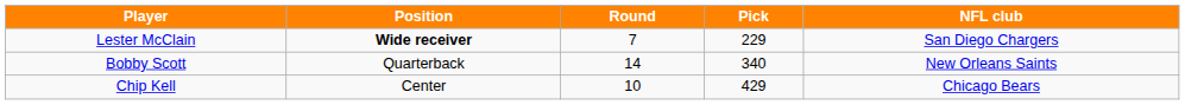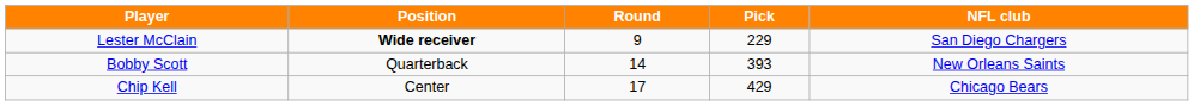Lester McClain | Round: 7 -> 9
Bobby Scott | Pick: 340 -> 393
Chip Kell | Round: 10 -> 17
